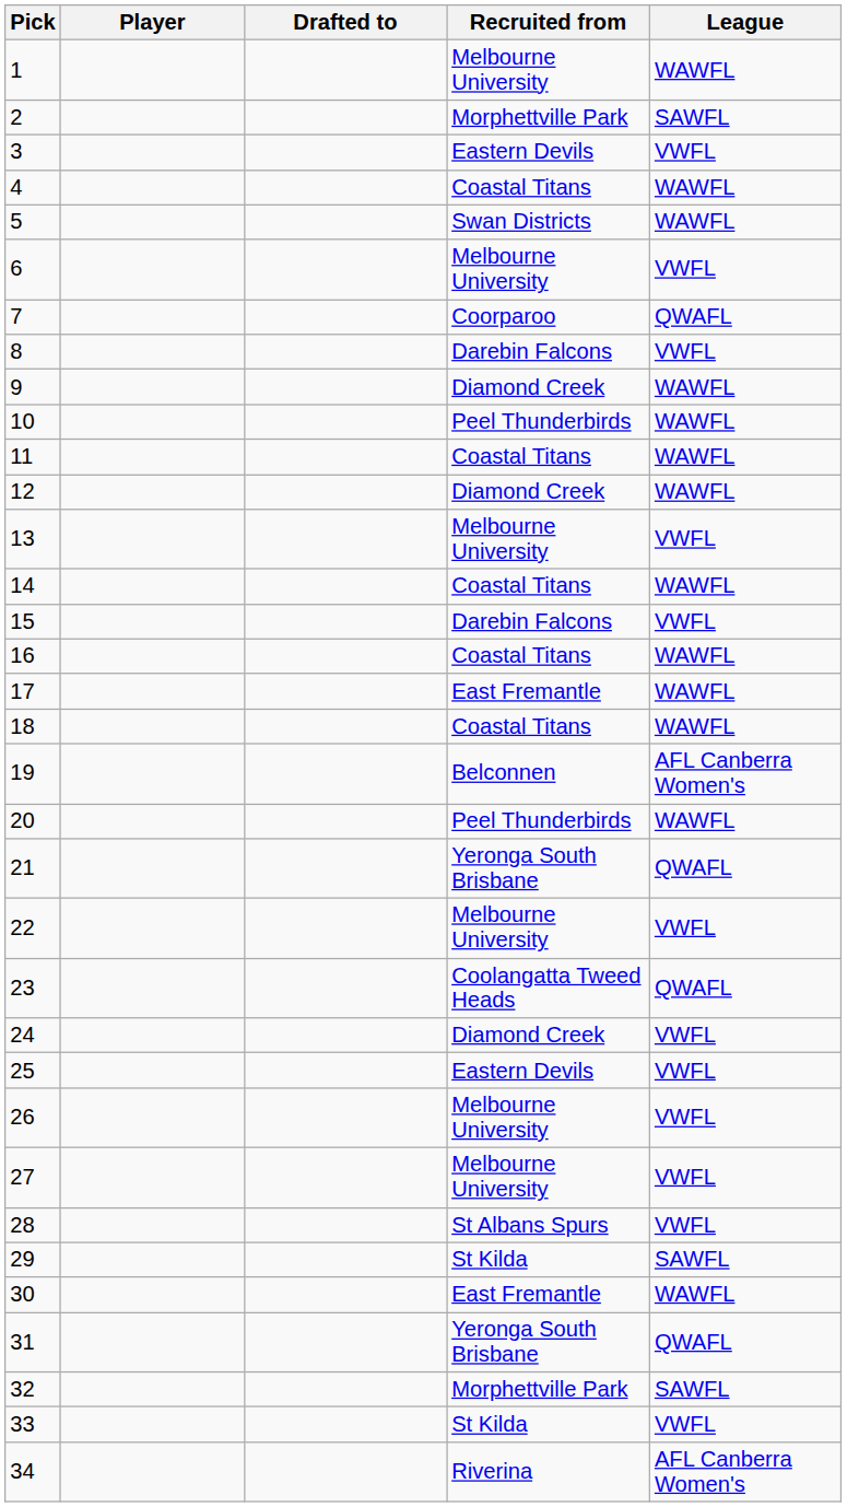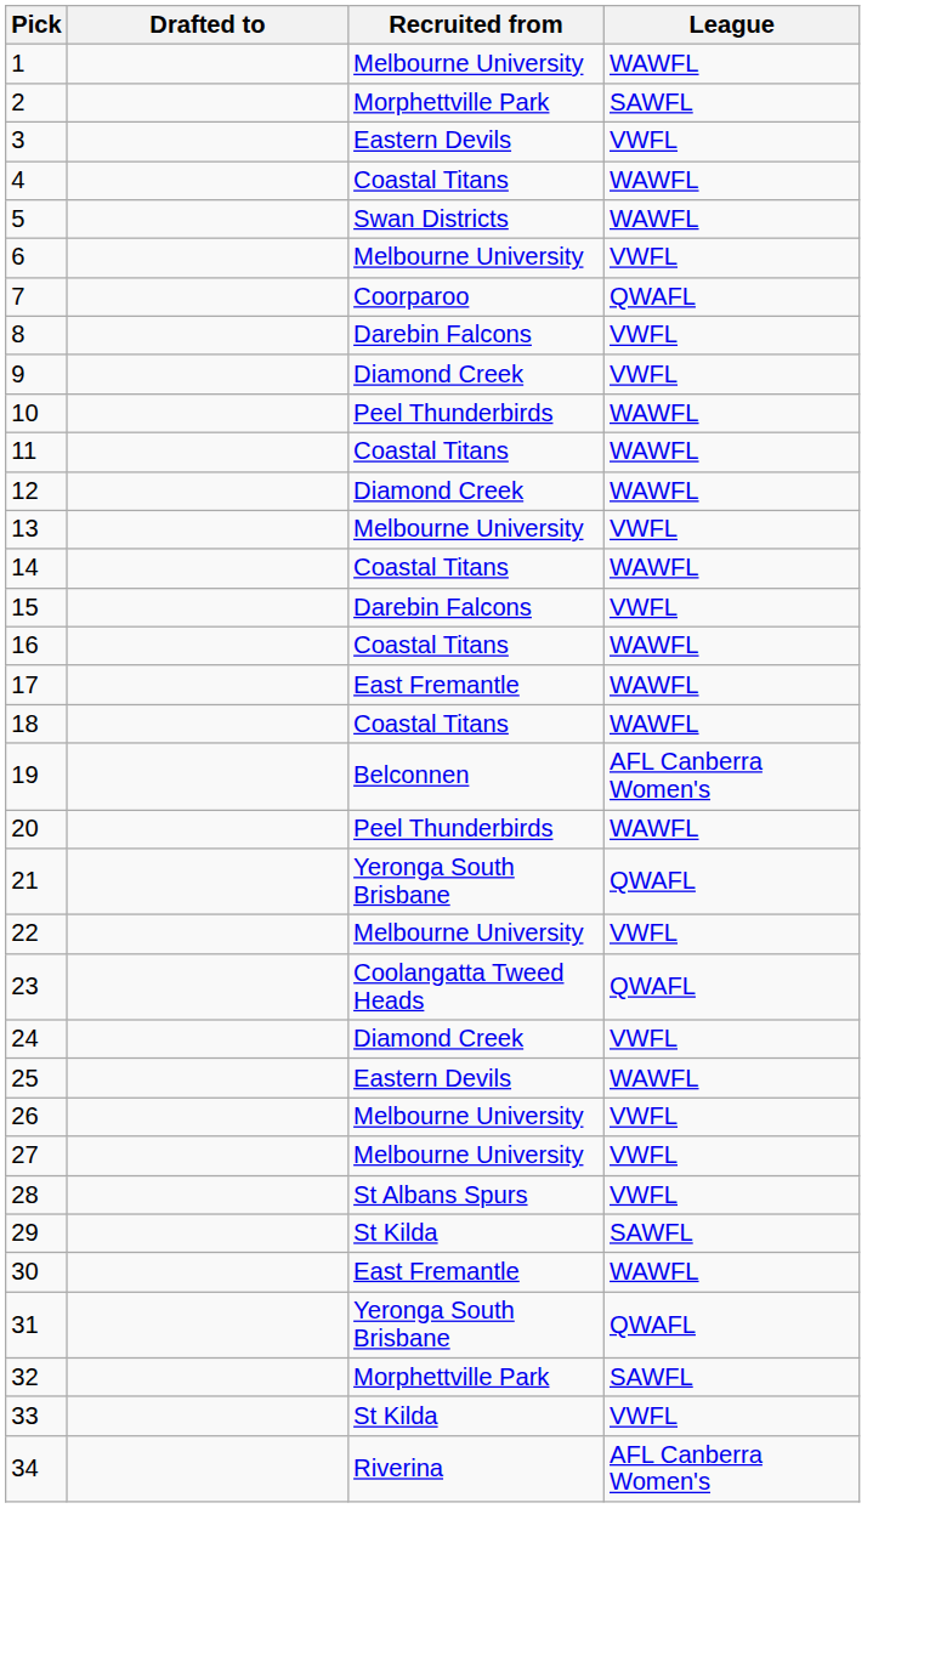- column: Player
9 | League: WAWFL -> VWFL
25 | League: VWFL -> WAWFL
